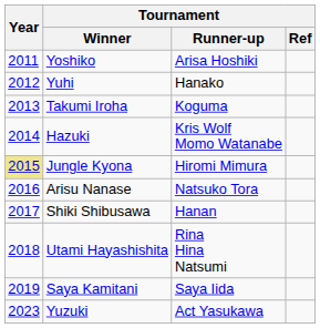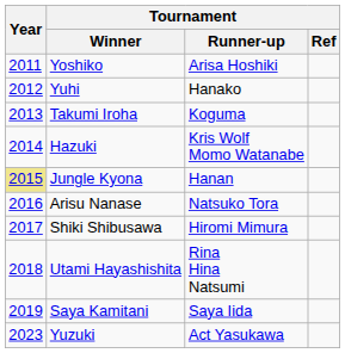Jungle Kyona | Tournament / Runner-up: Hiromi Mimura -> Hanan
Shiki Shibusawa | Tournament / Runner-up: Hanan -> Hiromi Mimura
